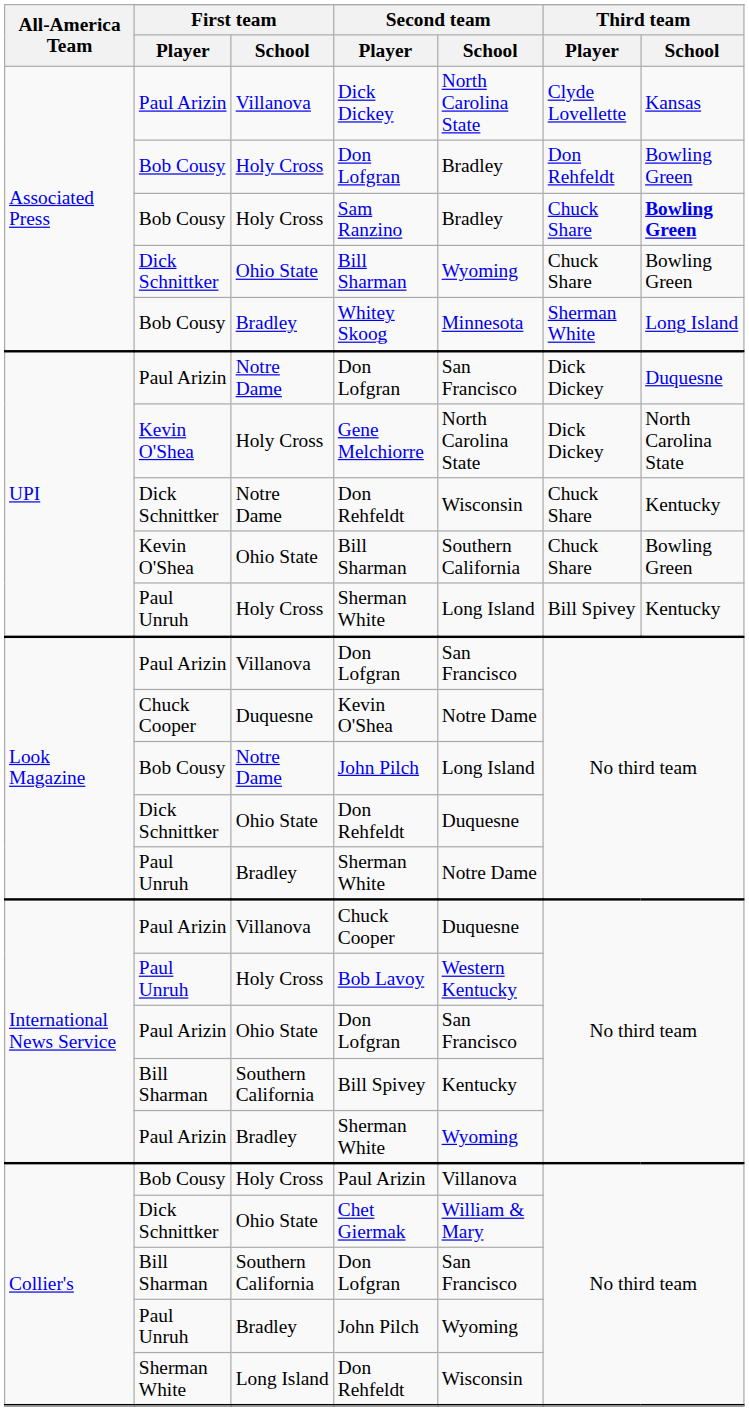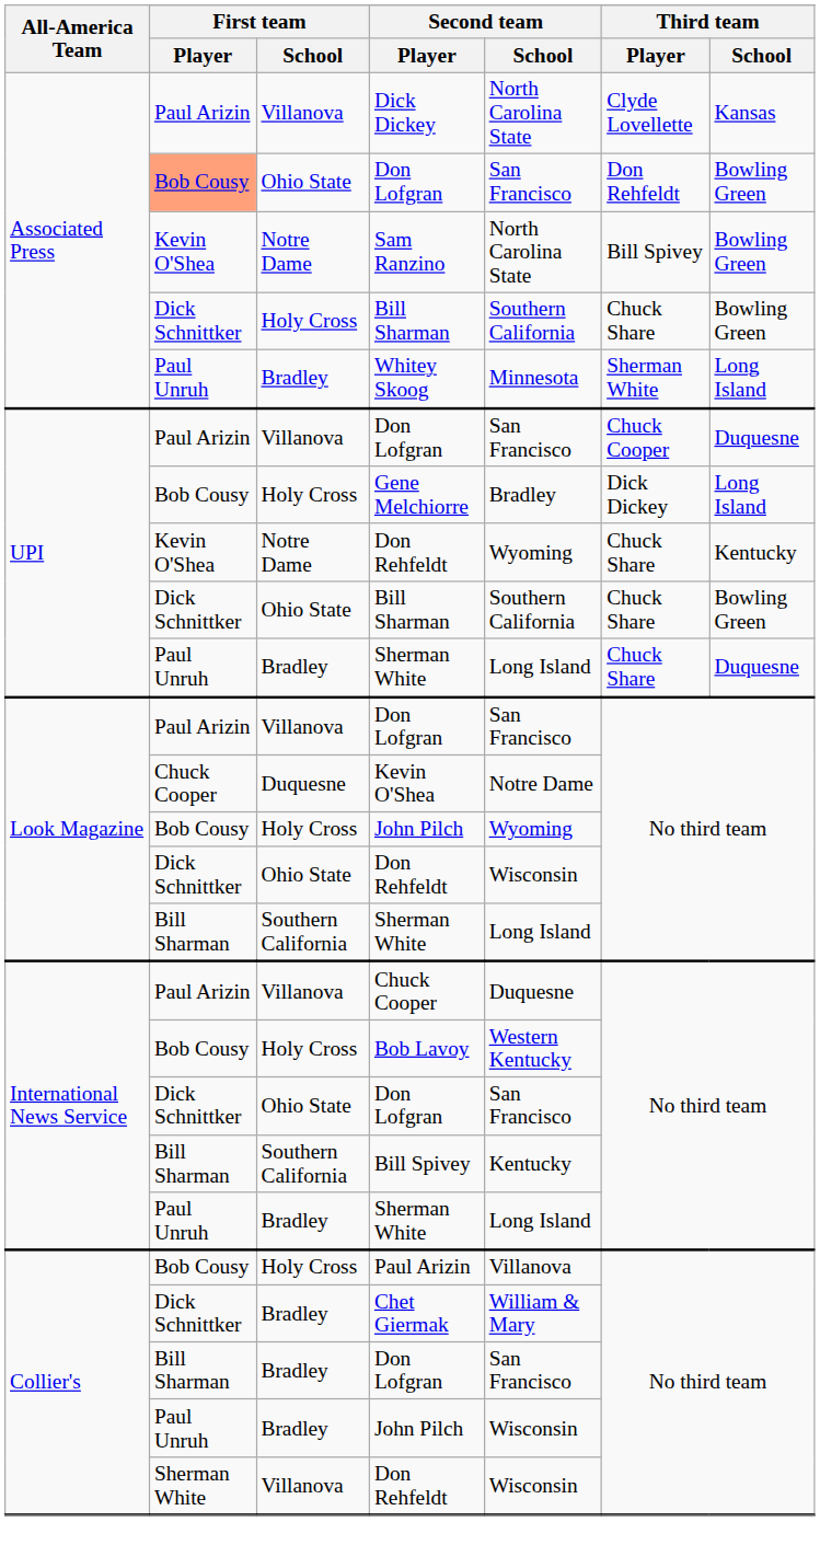Associated Press / Don Lofgran | First team / Player: no background -> lightsalmon background
Associated Press / Don Lofgran | First team / School: Holy Cross -> Ohio State
Associated Press / Don Lofgran | Second team / School: Bradley -> San Francisco
Sam Ranzino | First team / Player: Bob Cousy -> Kevin O'Shea
Sam Ranzino | First team / School: Holy Cross -> Notre Dame
Sam Ranzino | Second team / School: Bradley -> North Carolina State
Sam Ranzino | Third team / Player: Chuck Share -> Bill Spivey
Sam Ranzino | Third team / School: bold -> normal
Associated Press / Bill Sharman | First team / School: Ohio State -> Holy Cross
Associated Press / Bill Sharman | Second team / School: Wyoming -> Southern California
Whitey Skoog | First team / Player: Bob Cousy -> Paul Unruh
UPI / Don Lofgran | First team / School: Notre Dame -> Villanova
UPI / Don Lofgran | Third team / Player: Dick Dickey -> Chuck Cooper
Gene Melchiorre | First team / Player: Kevin O'Shea -> Bob Cousy
Gene Melchiorre | Second team / School: North Carolina State -> Bradley
Gene Melchiorre | Third team / School: North Carolina State -> Long Island
UPI / Don Rehfeldt | First team / Player: Dick Schnittker -> Kevin O'Shea
UPI / Don Rehfeldt | Second team / School: Wisconsin -> Wyoming
UPI / Bill Sharman | First team / Player: Kevin O'Shea -> Dick Schnittker
UPI / Sherman White | First team / School: Holy Cross -> Bradley
UPI / Sherman White | Third team / Player: Bill Spivey -> Chuck Share
UPI / Sherman White | Third team / School: Kentucky -> Duquesne
Look Magazine / John Pilch | First team / School: Notre Dame -> Holy Cross
Look Magazine / John Pilch | Second team / School: Long Island -> Wyoming
Look Magazine / Don Rehfeldt | Second team / School: Duquesne -> Wisconsin
Look Magazine / Sherman White | First team / Player: Paul Unruh -> Bill Sharman
Look Magazine / Sherman White | First team / School: Bradley -> Southern California
Look Magazine / Sherman White | Second team / School: Notre Dame -> Long Island
Bob Lavoy | First team / Player: Paul Unruh -> Bob Cousy
International News Service / Don Lofgran | First team / Player: Paul Arizin -> Dick Schnittker
International News Service / Sherman White | First team / Player: Paul Arizin -> Paul Unruh
International News Service / Sherman White | Second team / School: Wyoming -> Long Island
Chet Giermak | First team / School: Ohio State -> Bradley
Collier's / Don Lofgran | First team / School: Southern California -> Bradley
Collier's / John Pilch | Second team / School: Wyoming -> Wisconsin
Collier's / Don Rehfeldt | First team / School: Long Island -> Villanova
